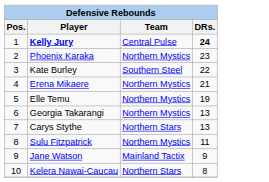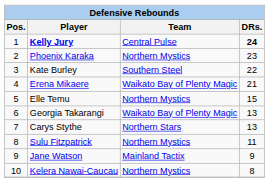Erena Mikaere | Team: Northern Mystics -> Waikato Bay of Plenty Magic
Elle Temu | DRs.: 19 -> 15
Georgia Takarangi | Team: Northern Mystics -> Waikato Bay of Plenty Magic
Kelera Nawai-Caucau | Team: Northern Stars -> Northern Mystics
